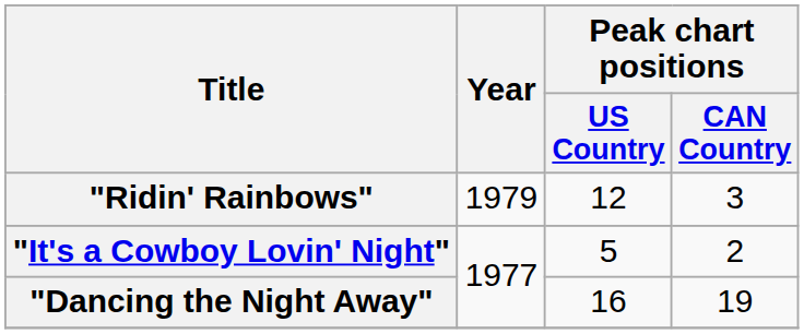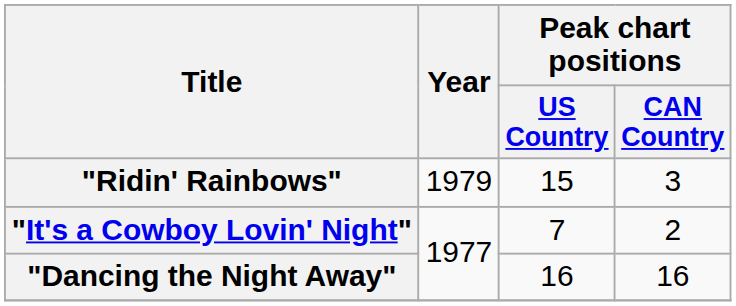"Ridin' Rainbows" | Peak chart positions / US Country: 12 -> 15
"It's a Cowboy Lovin' Night" | Peak chart positions / US Country: 5 -> 7
"Dancing the Night Away" | Peak chart positions / CAN Country: 19 -> 16
